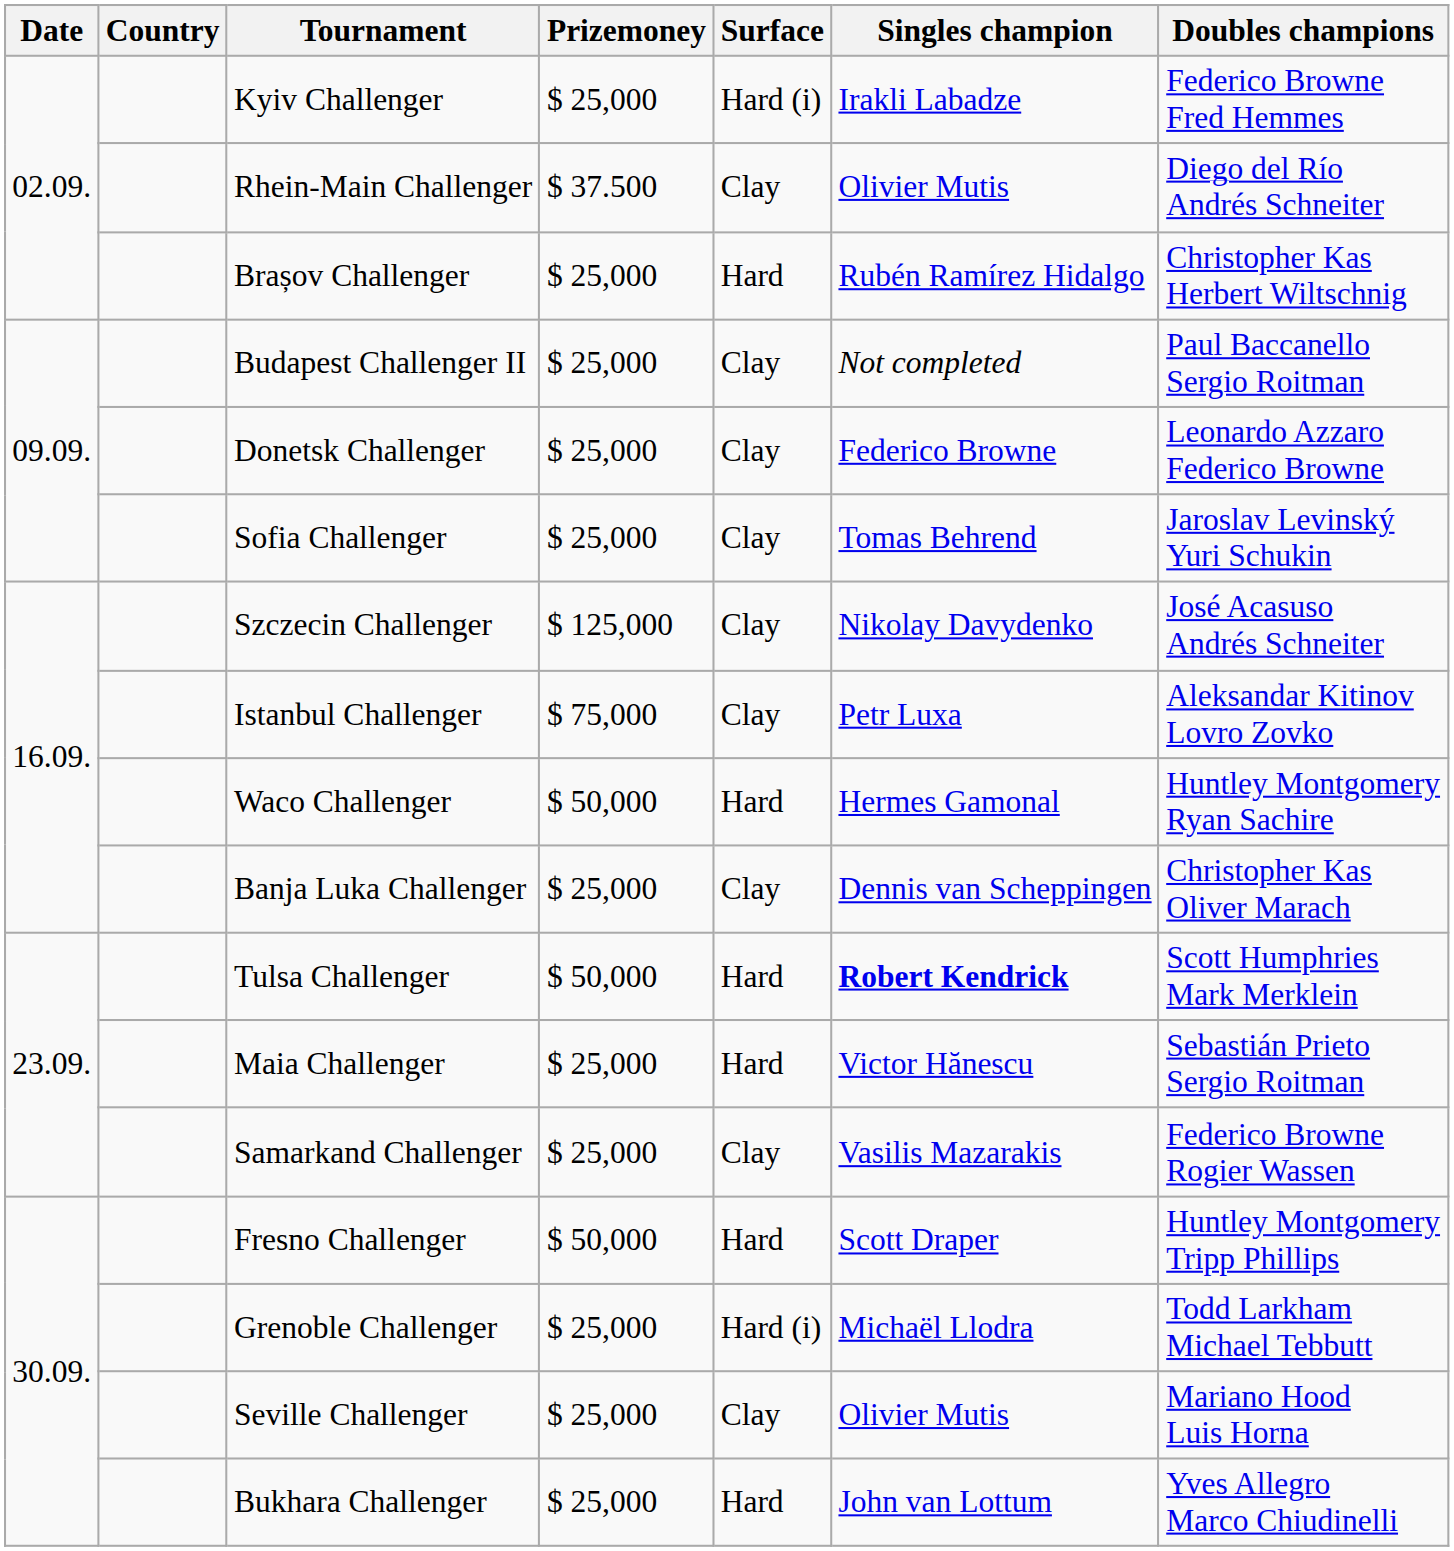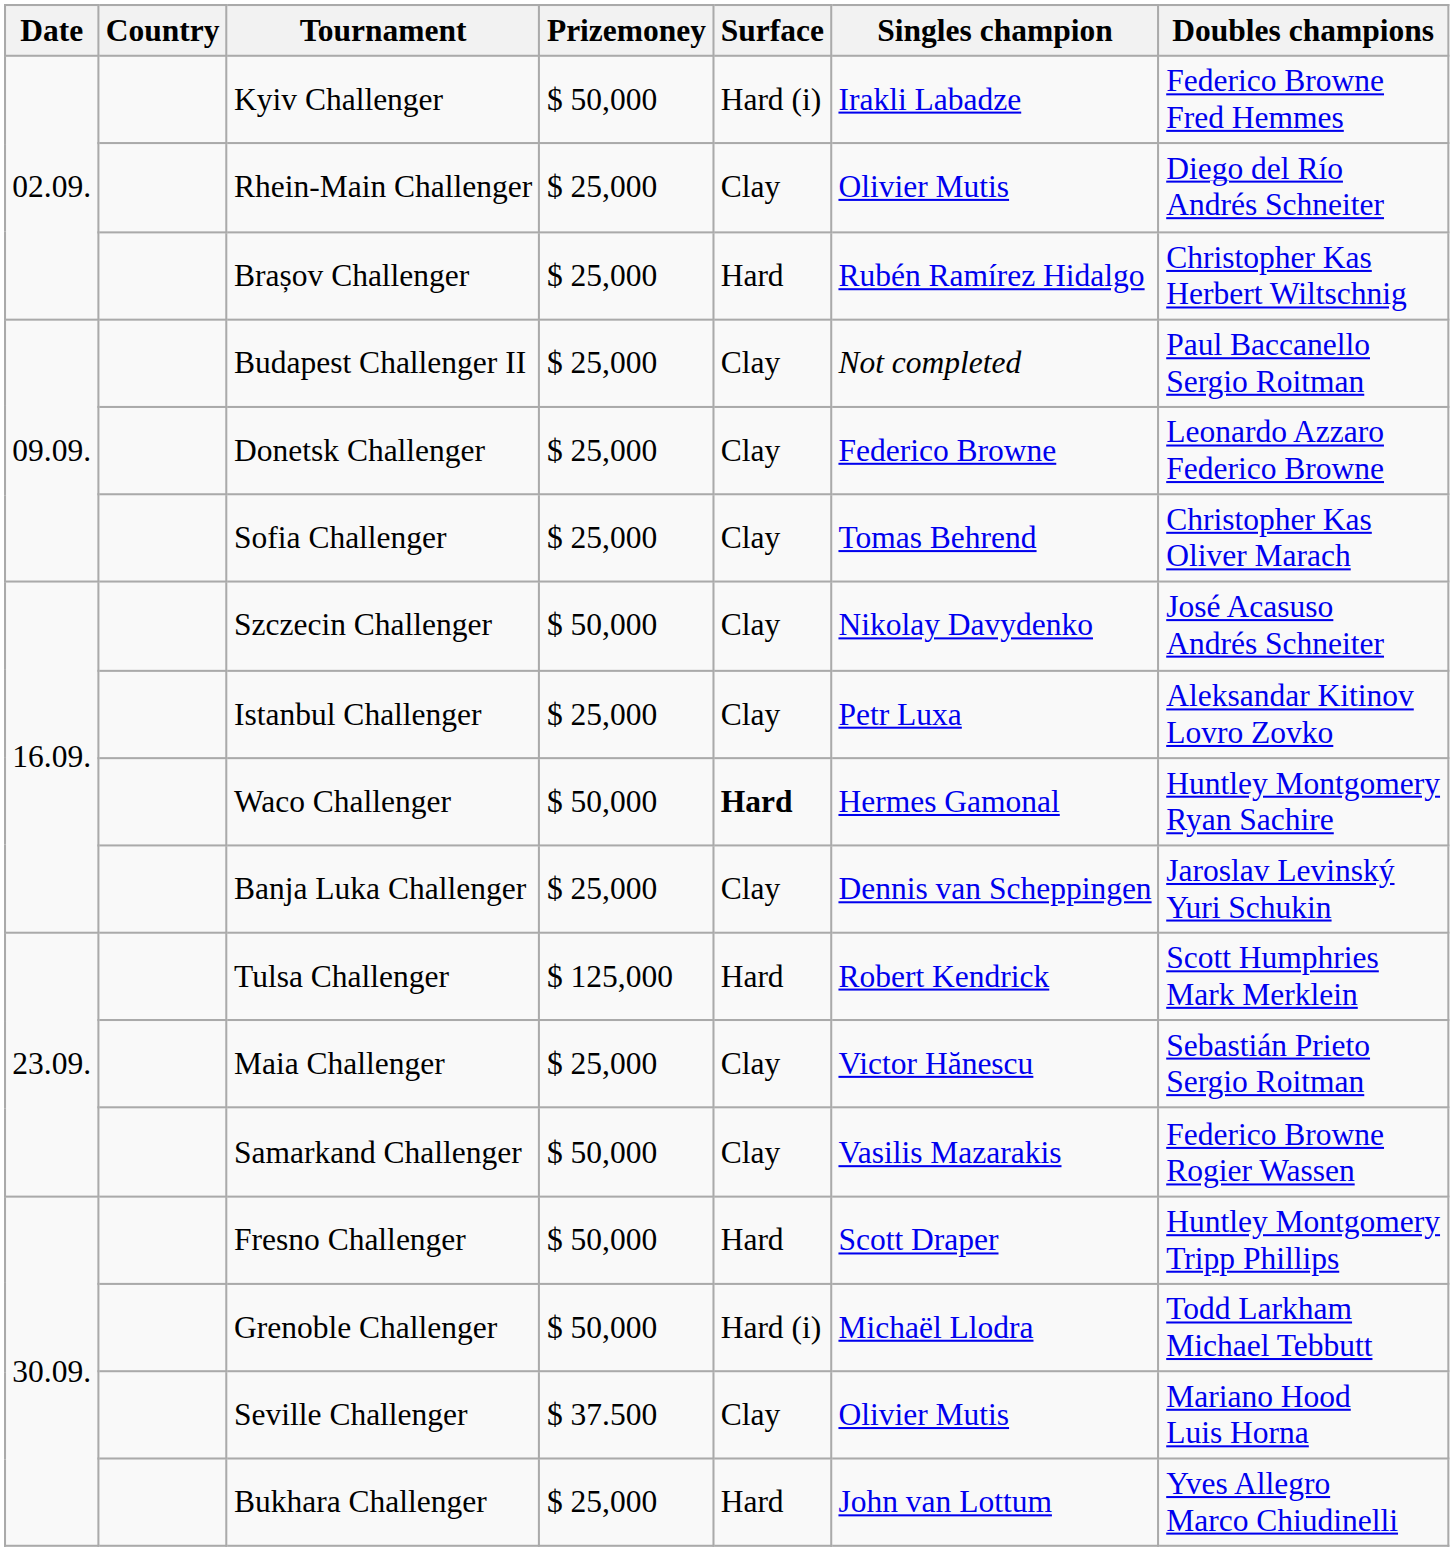Kyiv Challenger | Prizemoney: $ 25,000 -> $ 50,000
Rhein-Main Challenger | Prizemoney: $ 37.500 -> $ 25,000
Sofia Challenger | Doubles champions: Jaroslav Levinský Yuri Schukin -> Christopher Kas Oliver Marach
Szczecin Challenger | Prizemoney: $ 125,000 -> $ 50,000
Istanbul Challenger | Prizemoney: $ 75,000 -> $ 25,000
Waco Challenger | Surface: normal -> bold
Banja Luka Challenger | Doubles champions: Christopher Kas Oliver Marach -> Jaroslav Levinský Yuri Schukin
Tulsa Challenger | Prizemoney: $ 50,000 -> $ 125,000
Tulsa Challenger | Singles champion: bold -> normal
Maia Challenger | Surface: Hard -> Clay
Samarkand Challenger | Prizemoney: $ 25,000 -> $ 50,000
Grenoble Challenger | Prizemoney: $ 25,000 -> $ 50,000
Seville Challenger | Prizemoney: $ 25,000 -> $ 37.500
